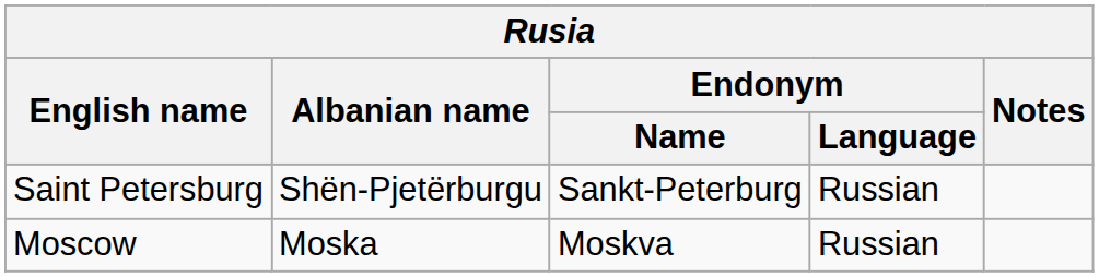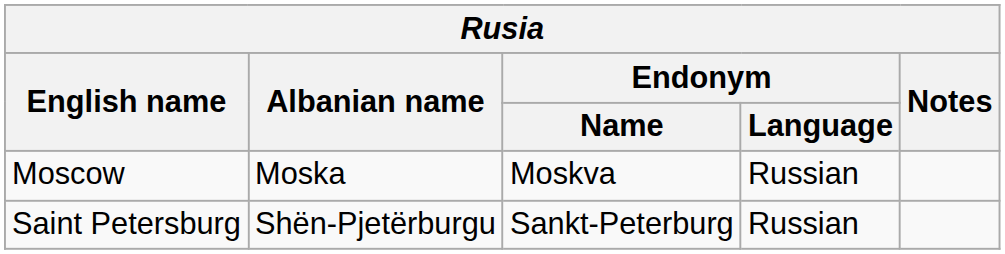rows swapped: Moscow <-> Saint Petersburg
